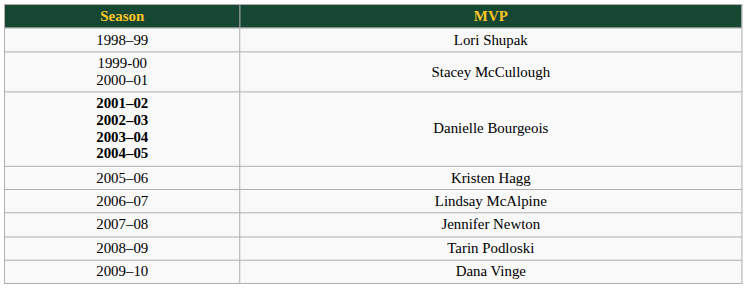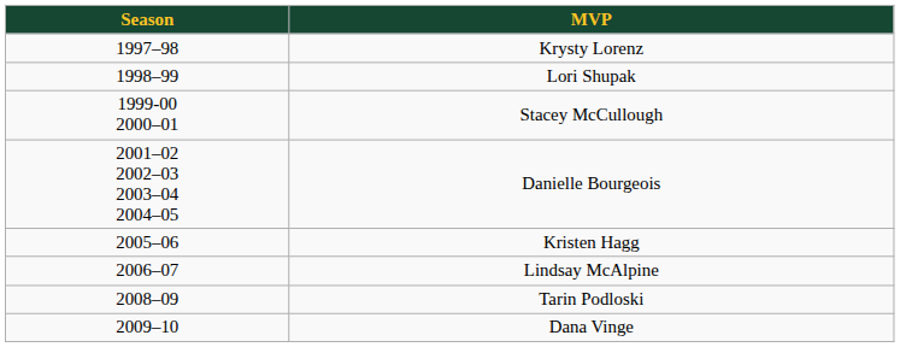+ row: 1997–98 | Krysty Lorenz
Danielle Bourgeois | Season: bold -> normal
- row: 2007–08 | Jennifer Newton
